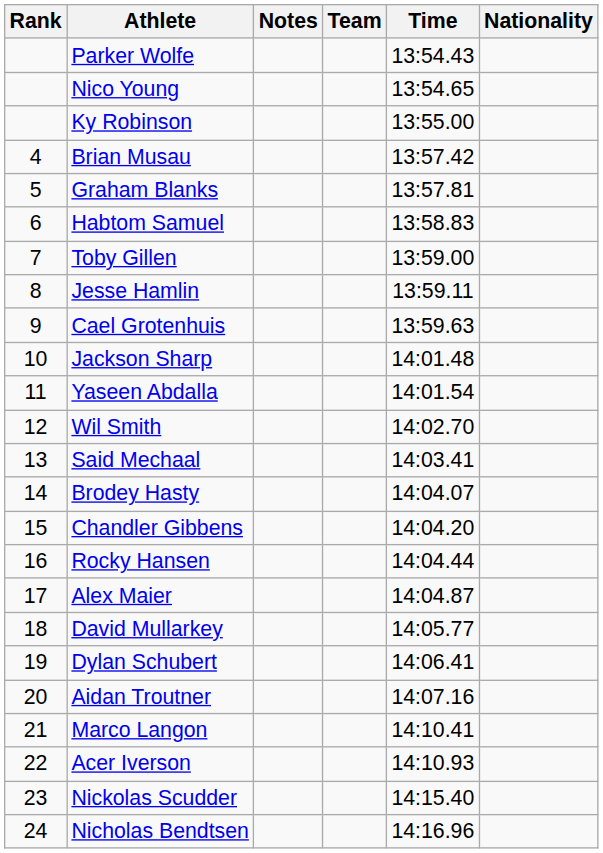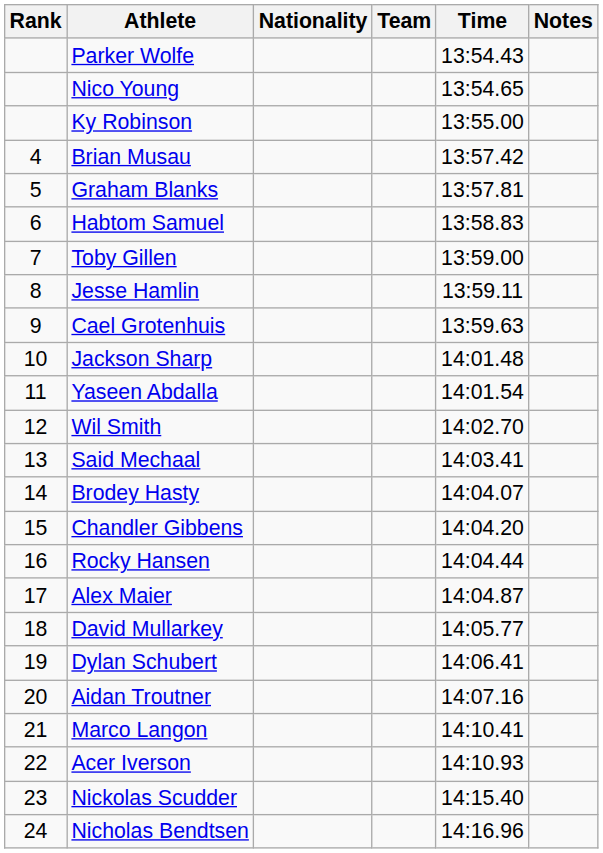columns swapped: Nationality <-> Notes
